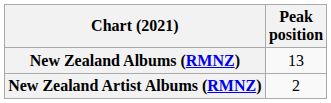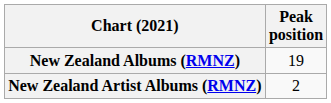New Zealand Albums (RMNZ) | Peak position: 13 -> 19
